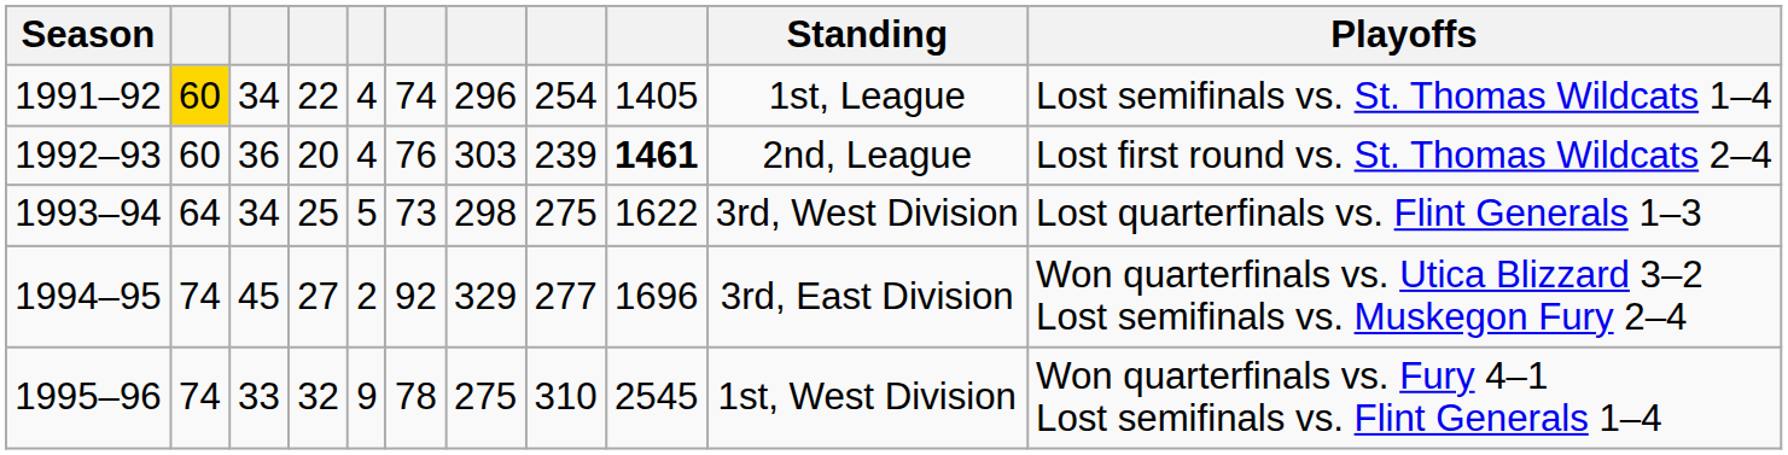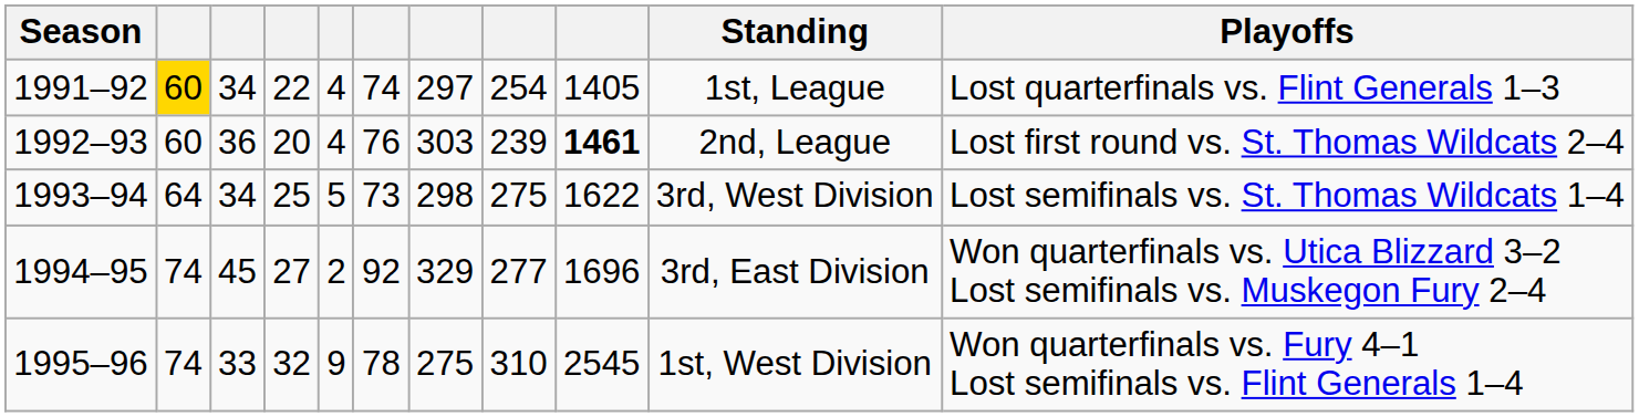1991–92 | column 7: 296 -> 297
1991–92 | Playoffs: Lost semifinals vs. St. Thomas Wildcats 1–4 -> Lost quarterfinals vs. Flint Generals 1–3
1993–94 | Playoffs: Lost quarterfinals vs. Flint Generals 1–3 -> Lost semifinals vs. St. Thomas Wildcats 1–4
